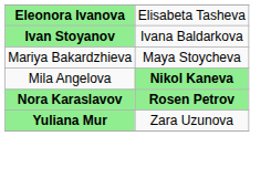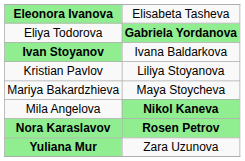+ row: Eliya Todorova | Gabriela Yordanova
+ row: Kristian Pavlov | Liliya Stoyanova
